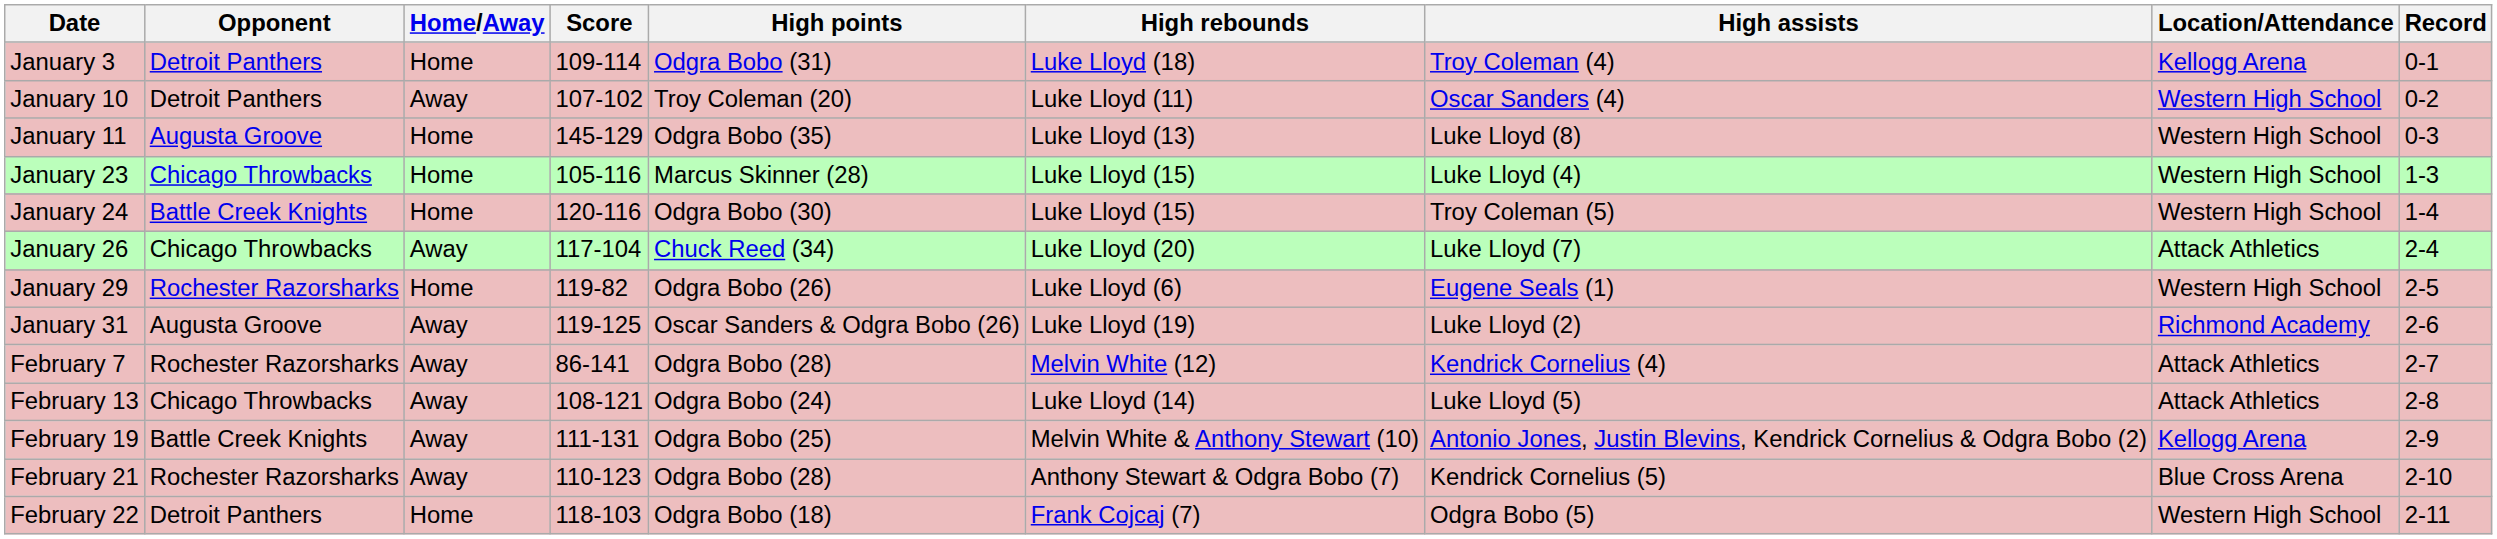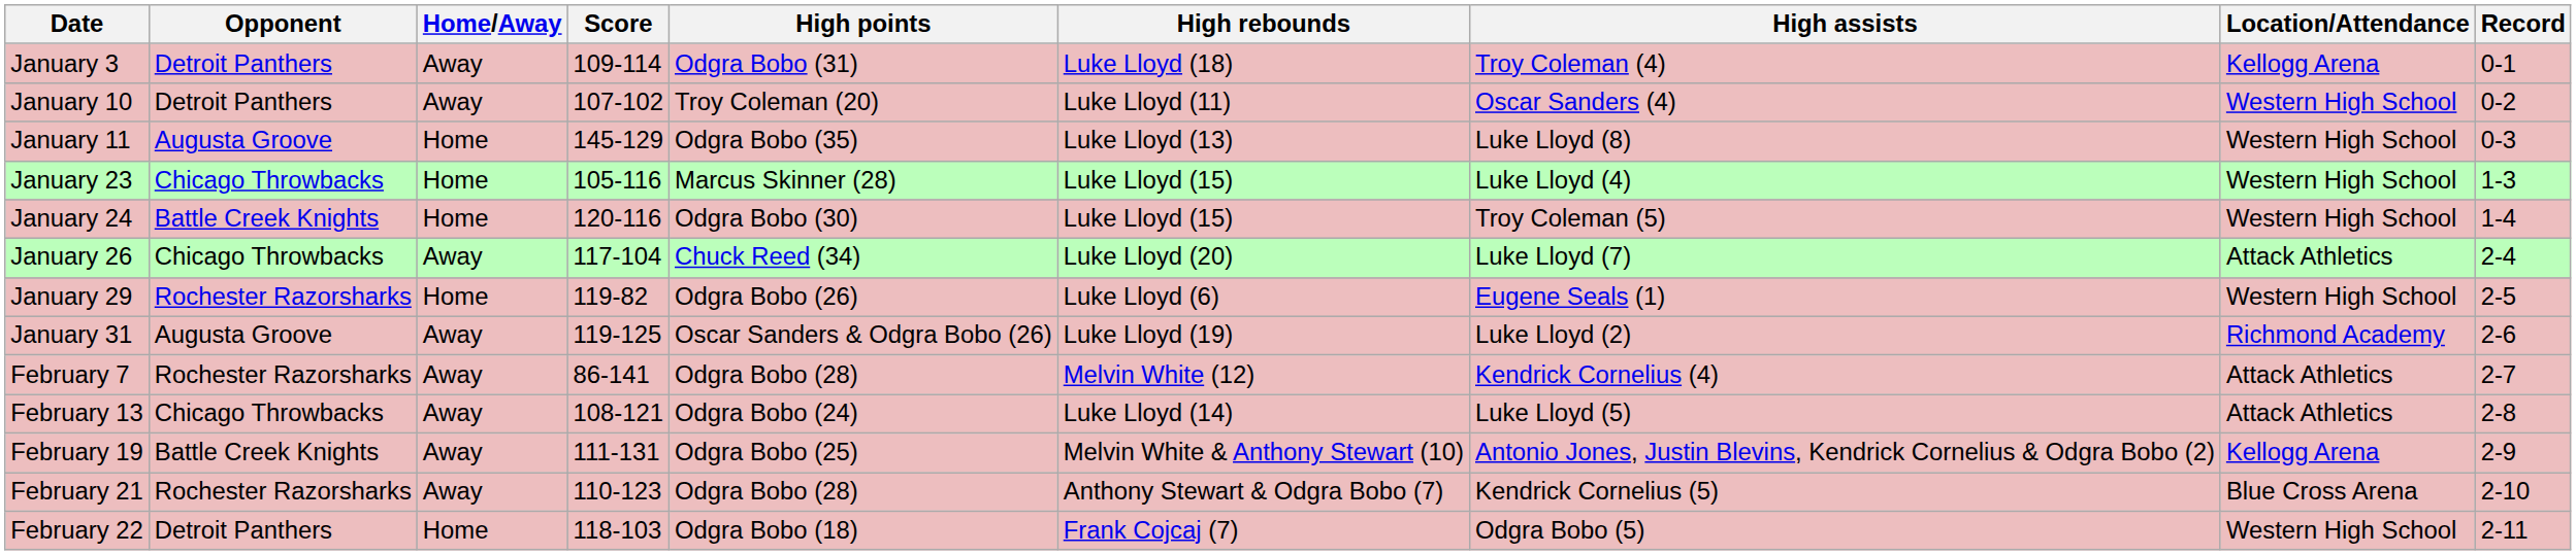January 3 | Home/Away: Home -> Away
